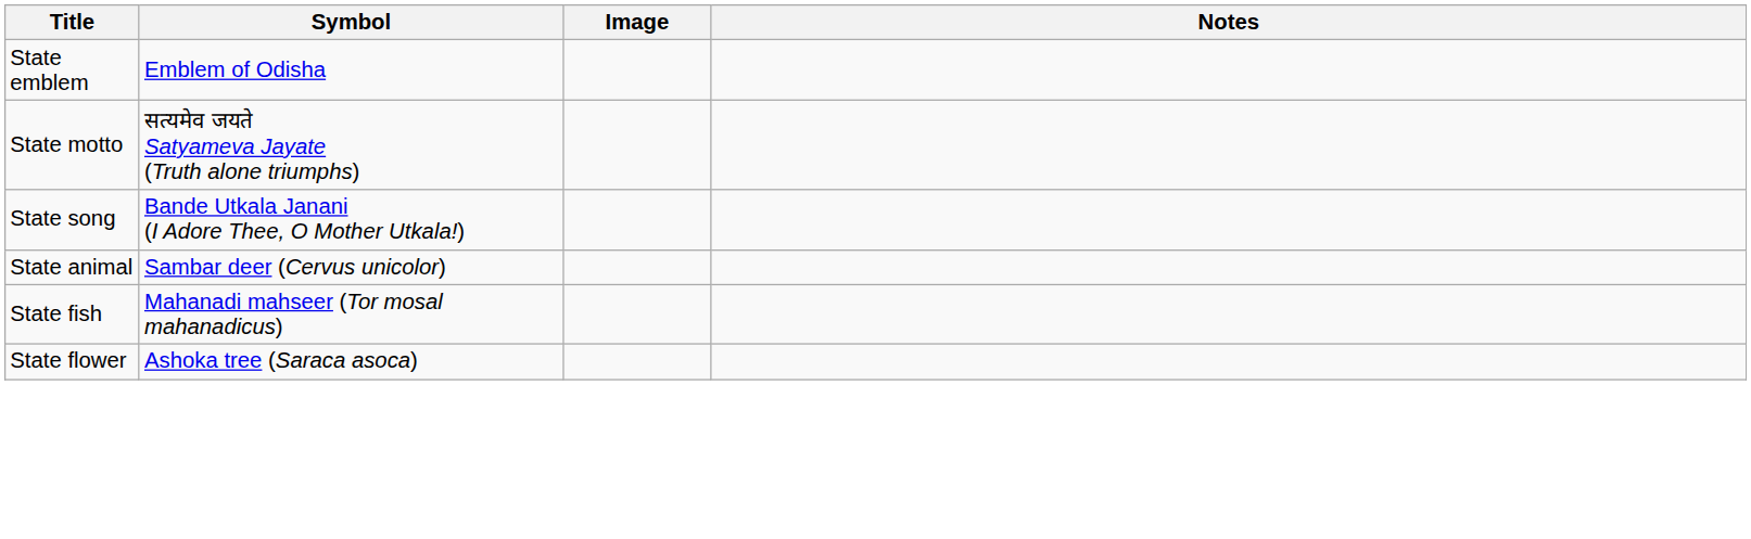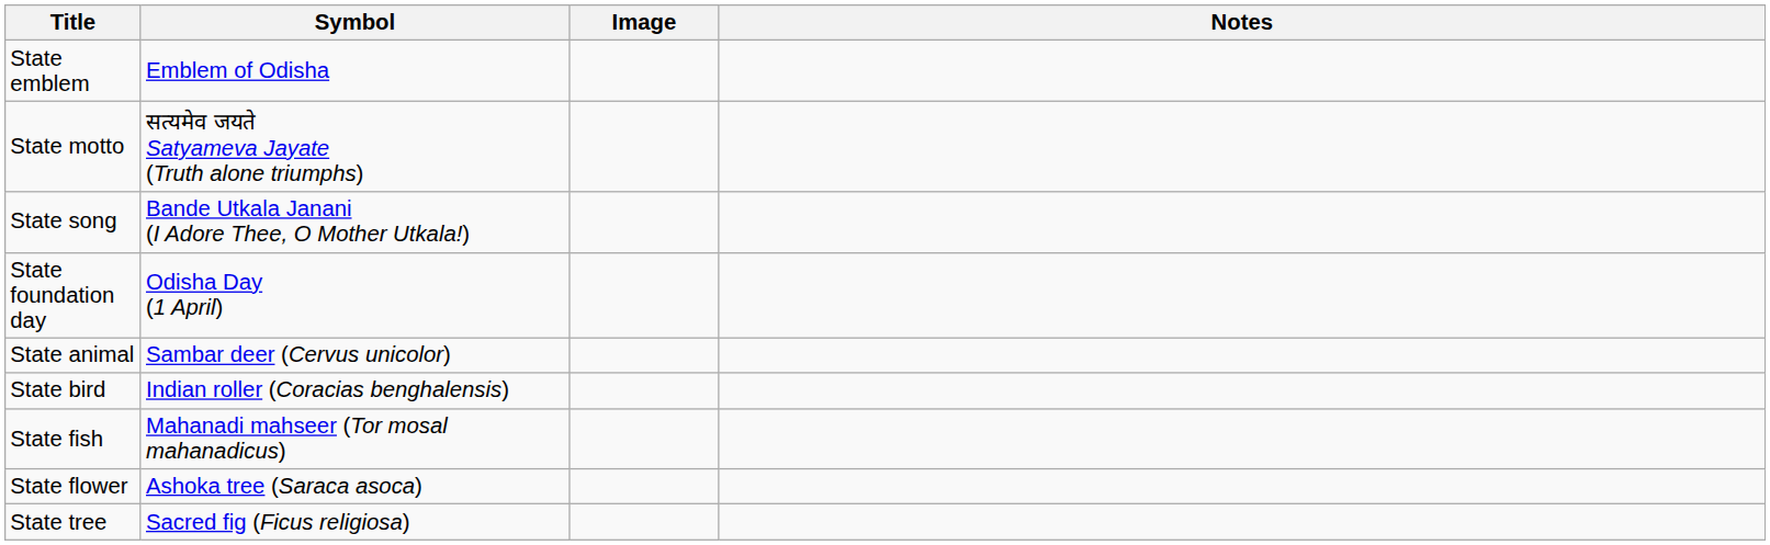+ row: State foundation day | Odisha Day (1 April)
+ row: State bird | Indian roller (Coracias benghalensis)
+ row: State tree | Sacred fig (Ficus religiosa)
